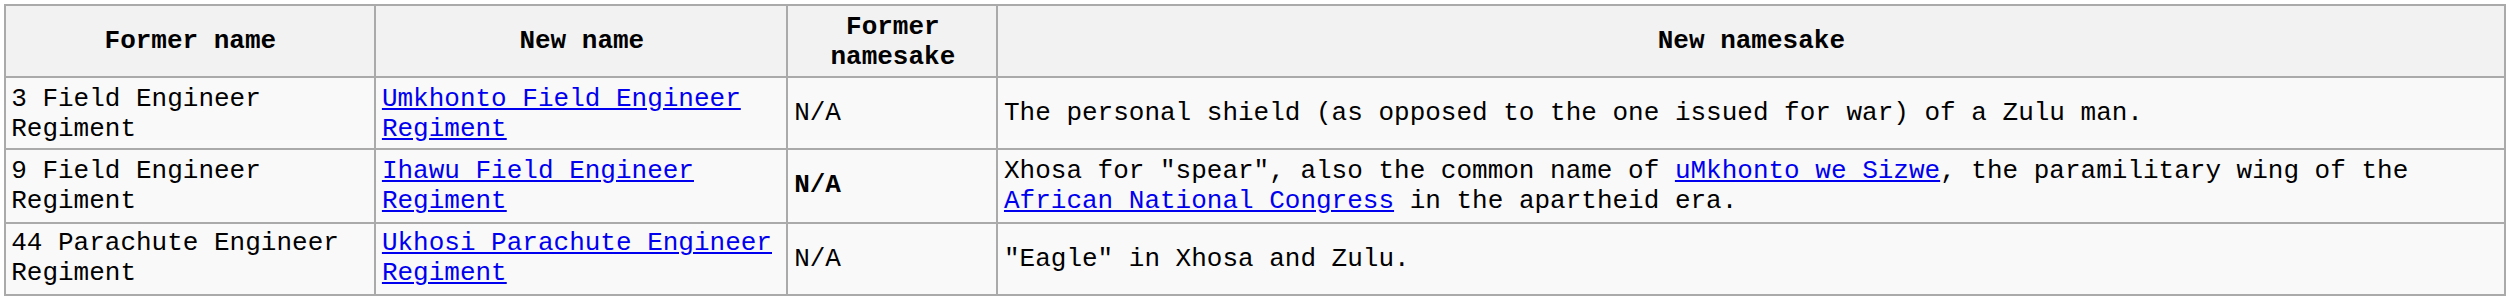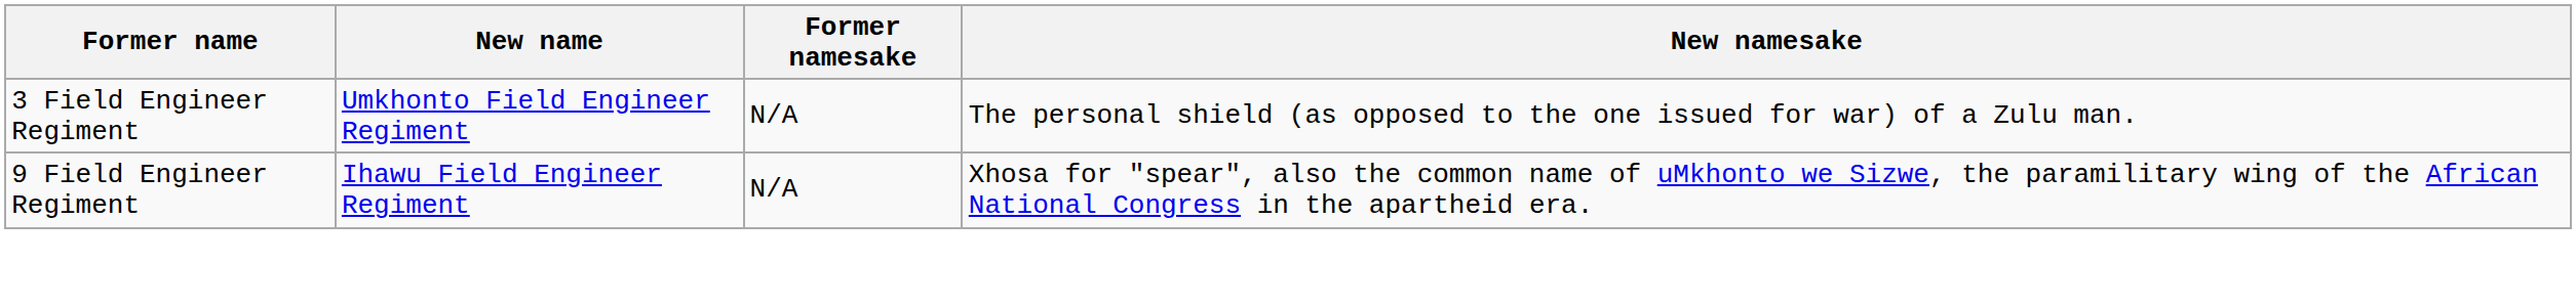9 Field Engineer Regiment | Former namesake: bold -> normal
- row: 44 Parachute Engineer Regiment | Ukhosi Parachute Engineer Regiment | N/A | "Eagle" in Xhosa and Zulu.
